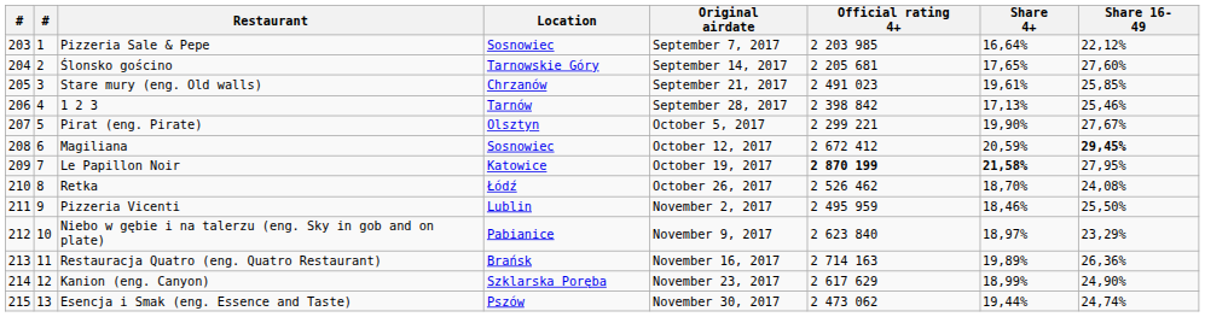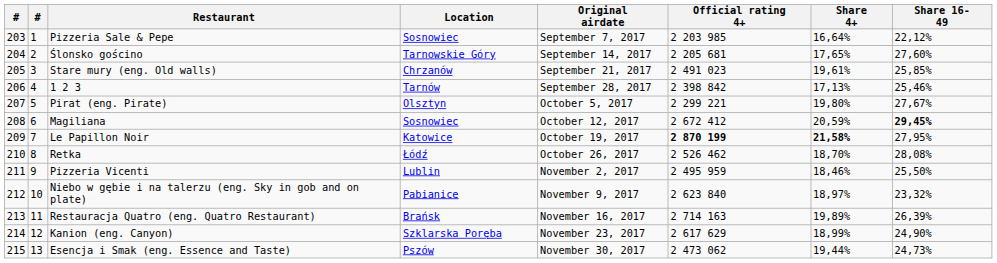Pirat (eng. Pirate) | Share 4+: 19,90% -> 19,80%
Retka | Share 16-49: 24,08% -> 28,08%
Niebo w gębie i na talerzu (eng. Sky in gob and on plate) | Share 16-49: 23,29% -> 23,32%
Restauracja Quatro (eng. Quatro Restaurant) | Share 16-49: 26,36% -> 26,39%
Esencja i Smak (eng. Essence and Taste) | Share 16-49: 24,74% -> 24,73%
